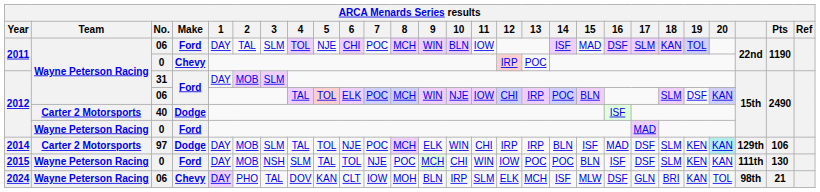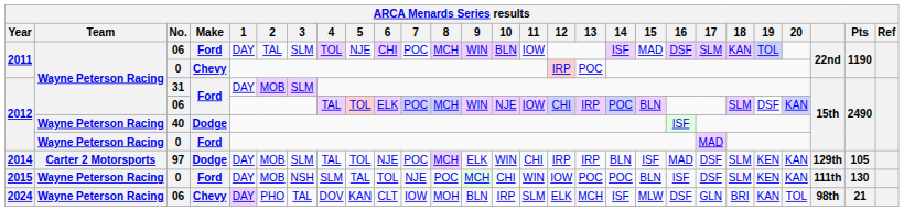2012 / 40 | Team: Carter 2 Motorsports -> Wayne Peterson Racing
2014 | 20: paleturquoise background -> no background
2014 | Pts: 106 -> 105
